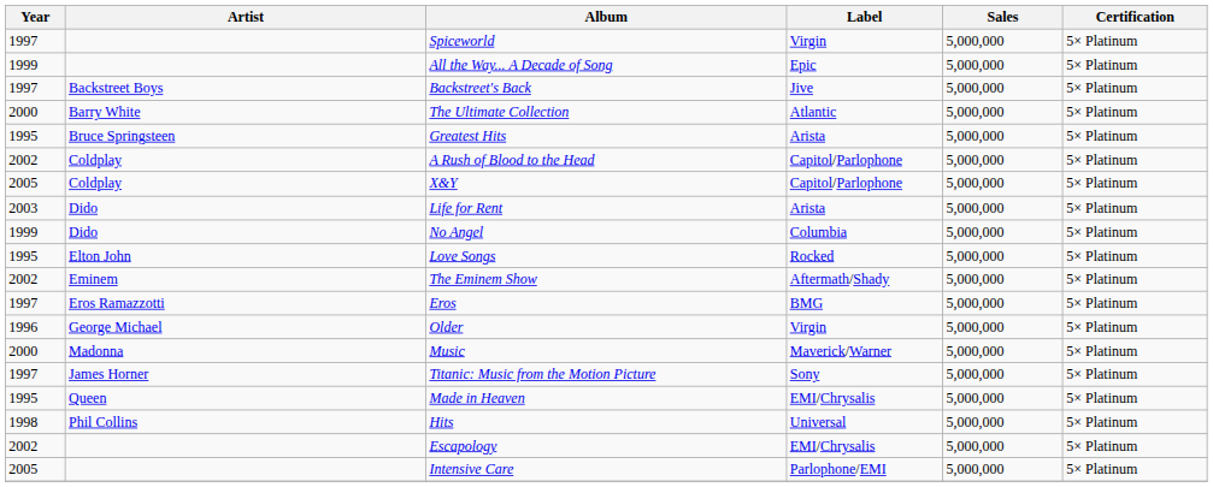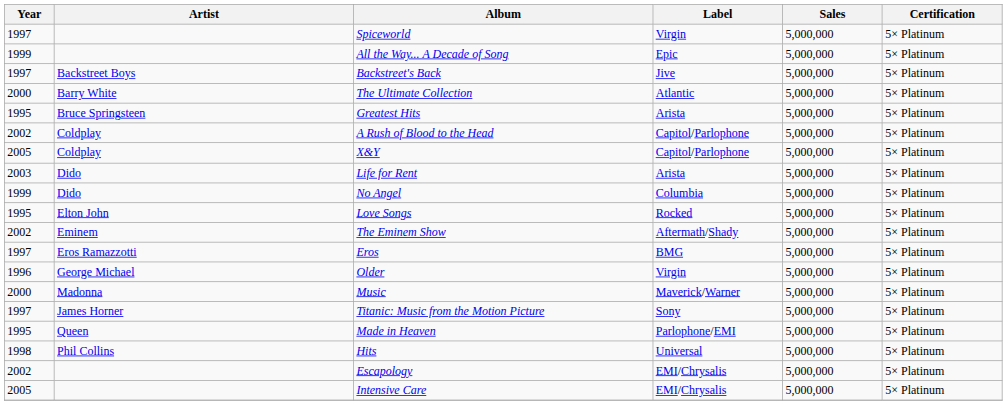Made in Heaven | Label: EMI/Chrysalis -> Parlophone/EMI
Intensive Care | Label: Parlophone/EMI -> EMI/Chrysalis
